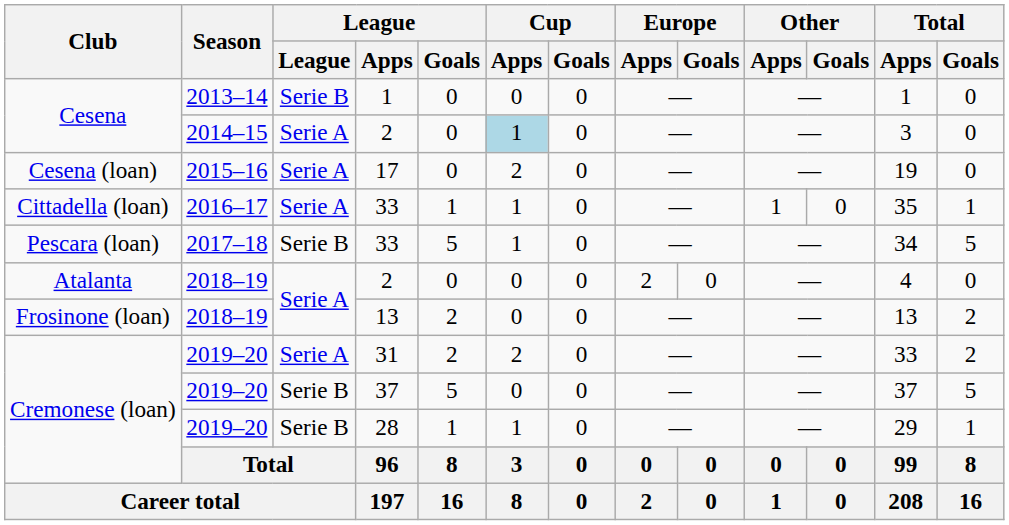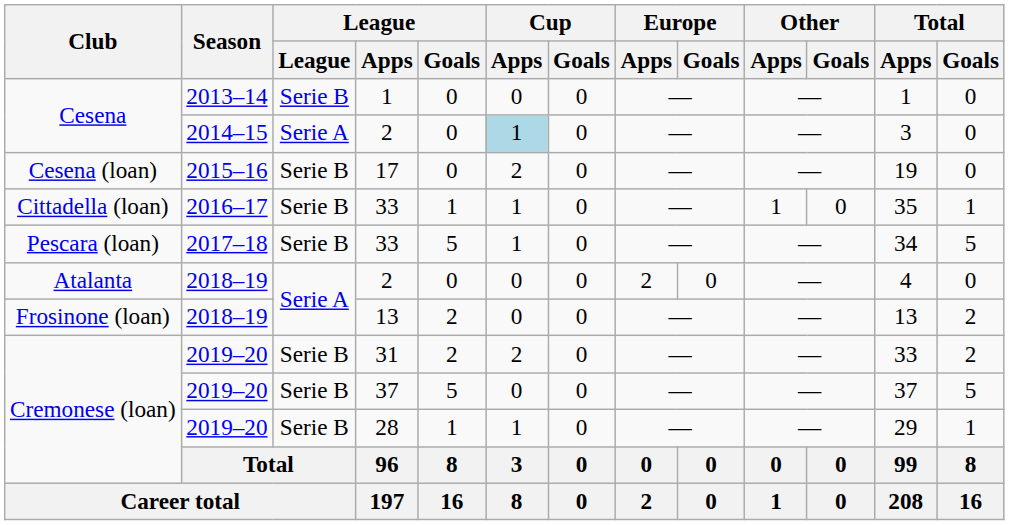17 | League: Serie A -> Serie B
Cittadella (loan) / 33 | League: Serie A -> Serie B
31 | League: Serie A -> Serie B
